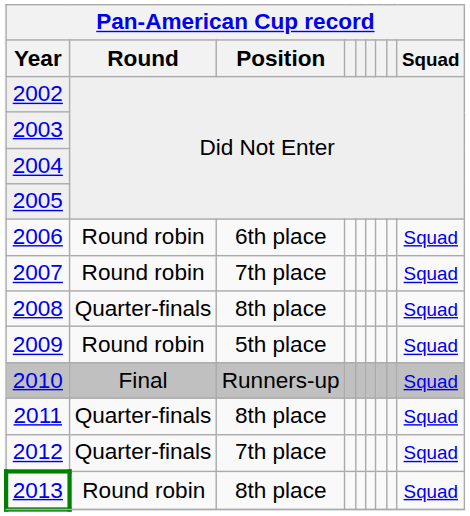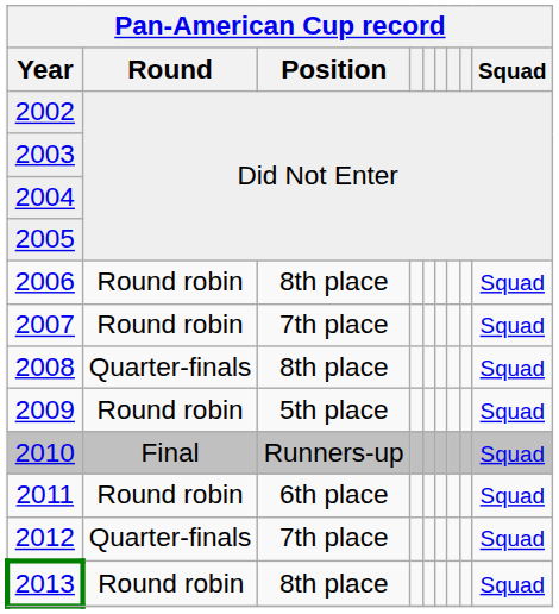2006 | Position: 6th place -> 8th place
2011 | Round: Quarter-finals -> Round robin
2011 | Position: 8th place -> 6th place
